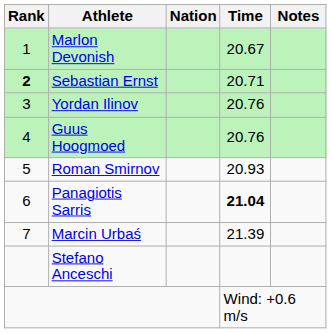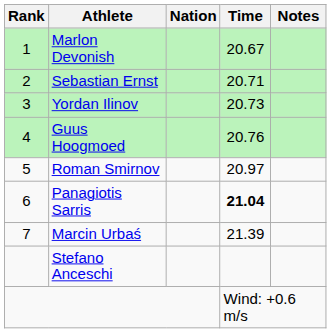Sebastian Ernst | Rank: bold -> normal
Yordan Ilinov | Time: 20.76 -> 20.73
Roman Smirnov | Time: 20.93 -> 20.97
